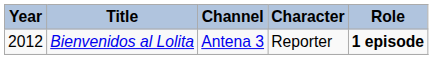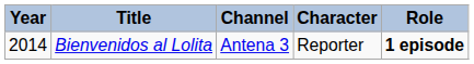Bienvenidos al Lolita | Year: 2012 -> 2014
